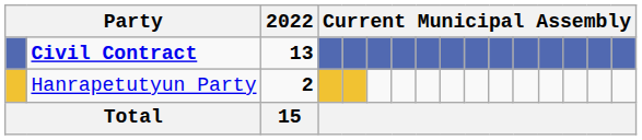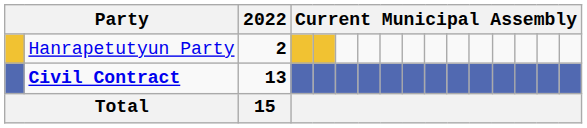rows swapped: Civil Contract <-> Hanrapetutyun Party
